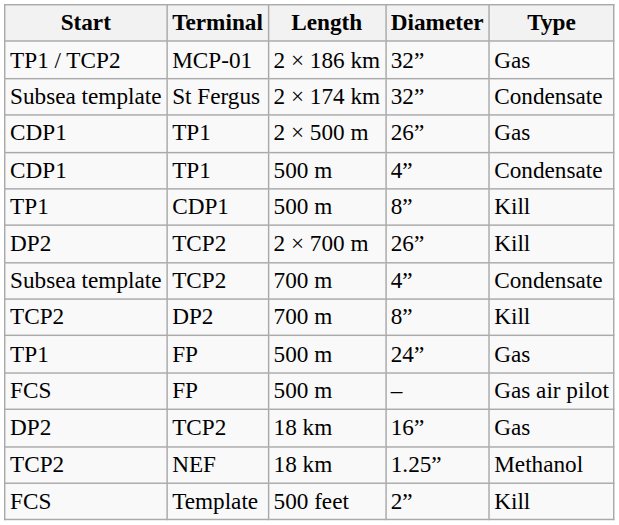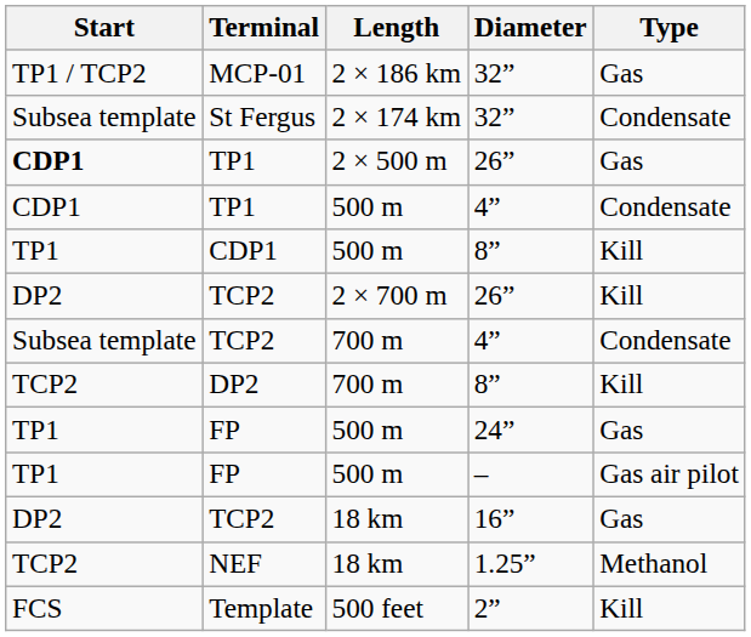TP1 / 26” | Start: normal -> bold
FP / – | Start: FCS -> TP1
